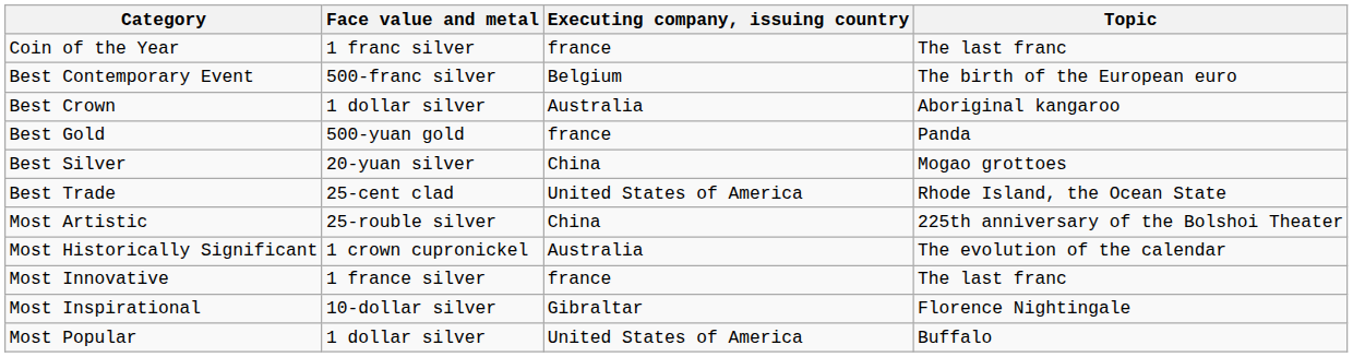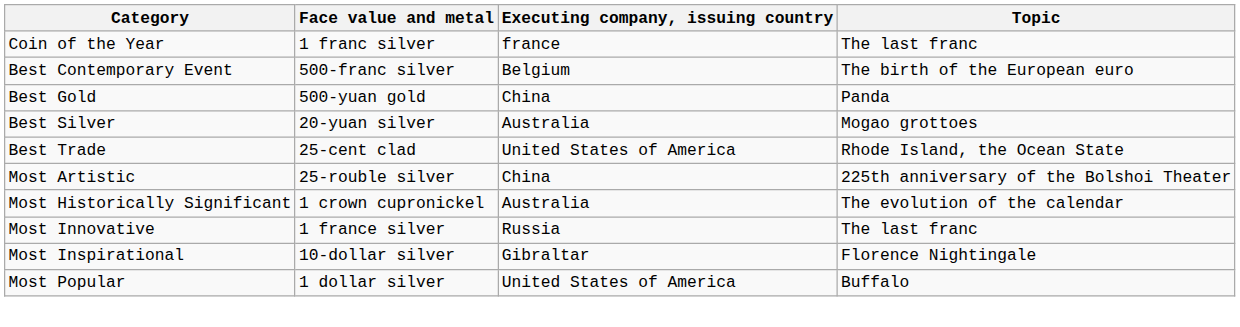- row: Best Crown | 1 dollar silver | Australia | Aboriginal kangaroo
Best Gold | Executing company, issuing country: france -> China
Best Silver | Executing company, issuing country: China -> Australia
Most Innovative | Executing company, issuing country: france -> Russia
